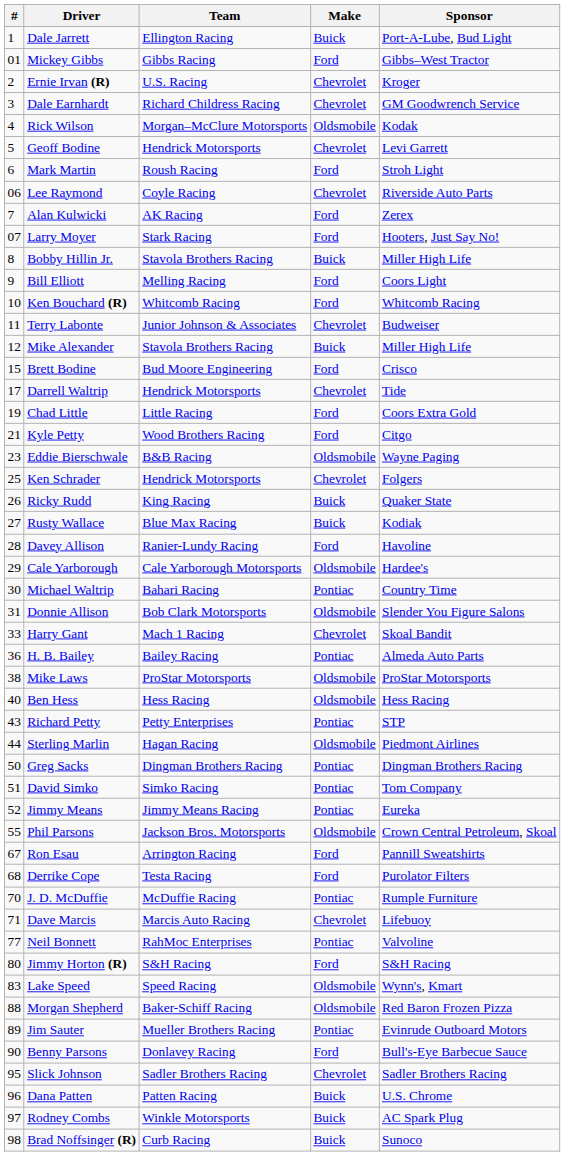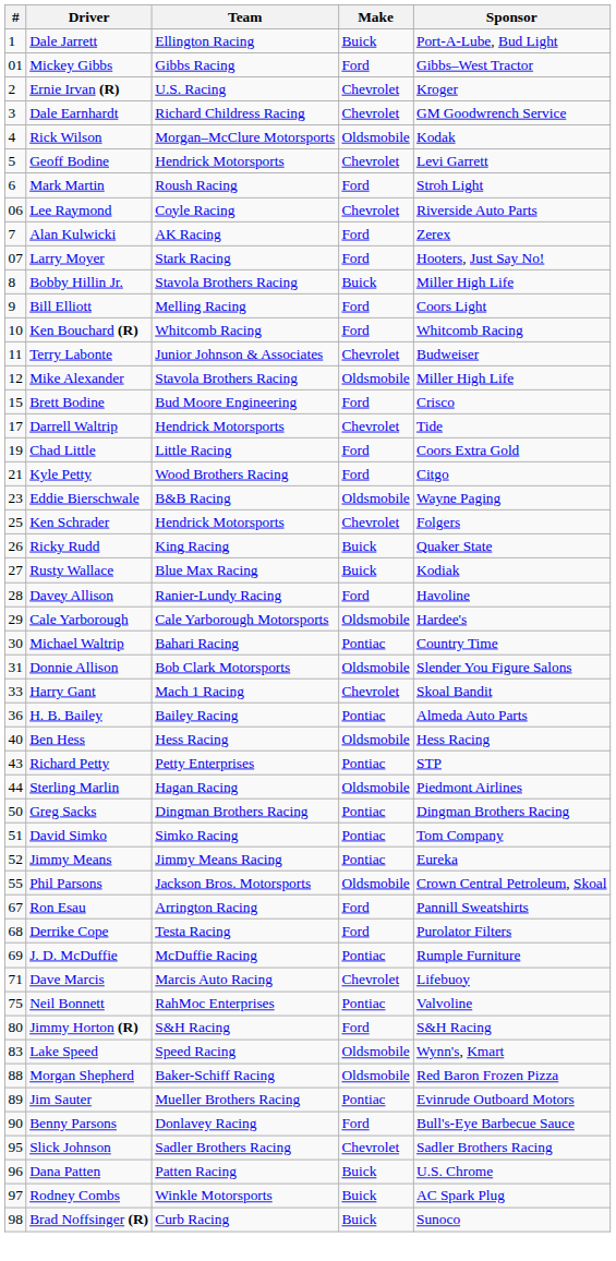Mike Alexander | Make: Buick -> Oldsmobile
- row: 38 | Mike Laws | ProStar Motorsports | Oldsmobile | ProStar Motorsports
J. D. McDuffie | #: 70 -> 69
Neil Bonnett | #: 77 -> 75
